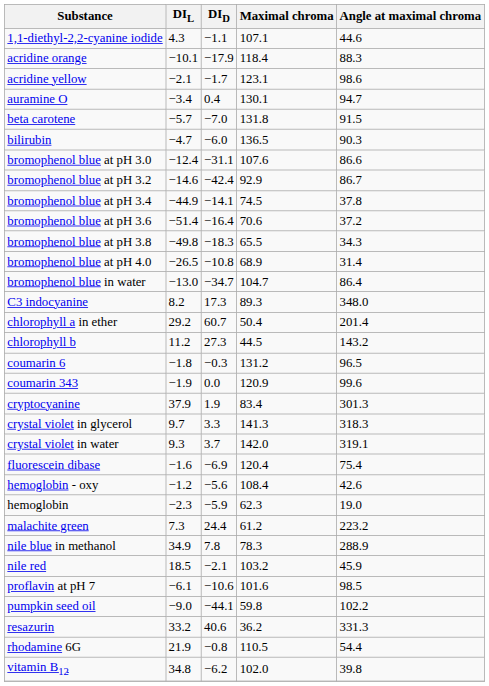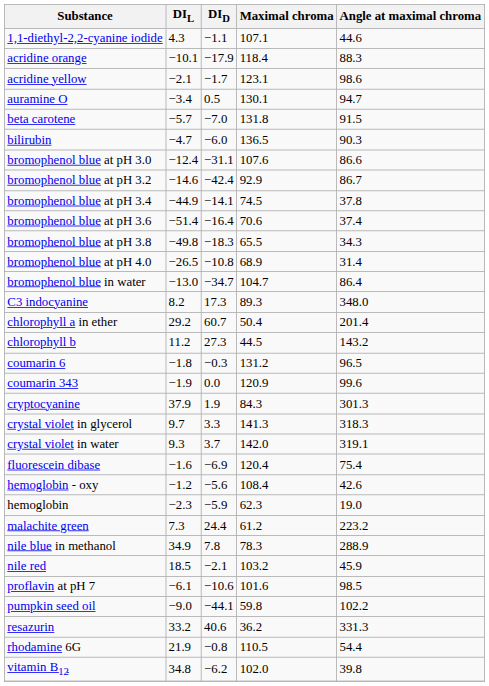auramine O | DID: 0.4 -> 0.5
bromophenol blue at pH 3.6 | Angle at maximal chroma: 37.2 -> 37.4
cryptocyanine | Maximal chroma: 83.4 -> 84.3
